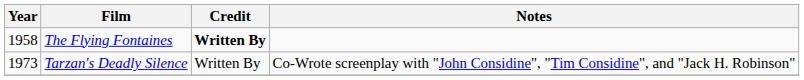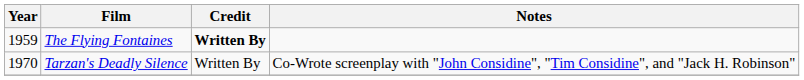The Flying Fontaines | Year: 1958 -> 1959
Tarzan's Deadly Silence | Year: 1973 -> 1970
